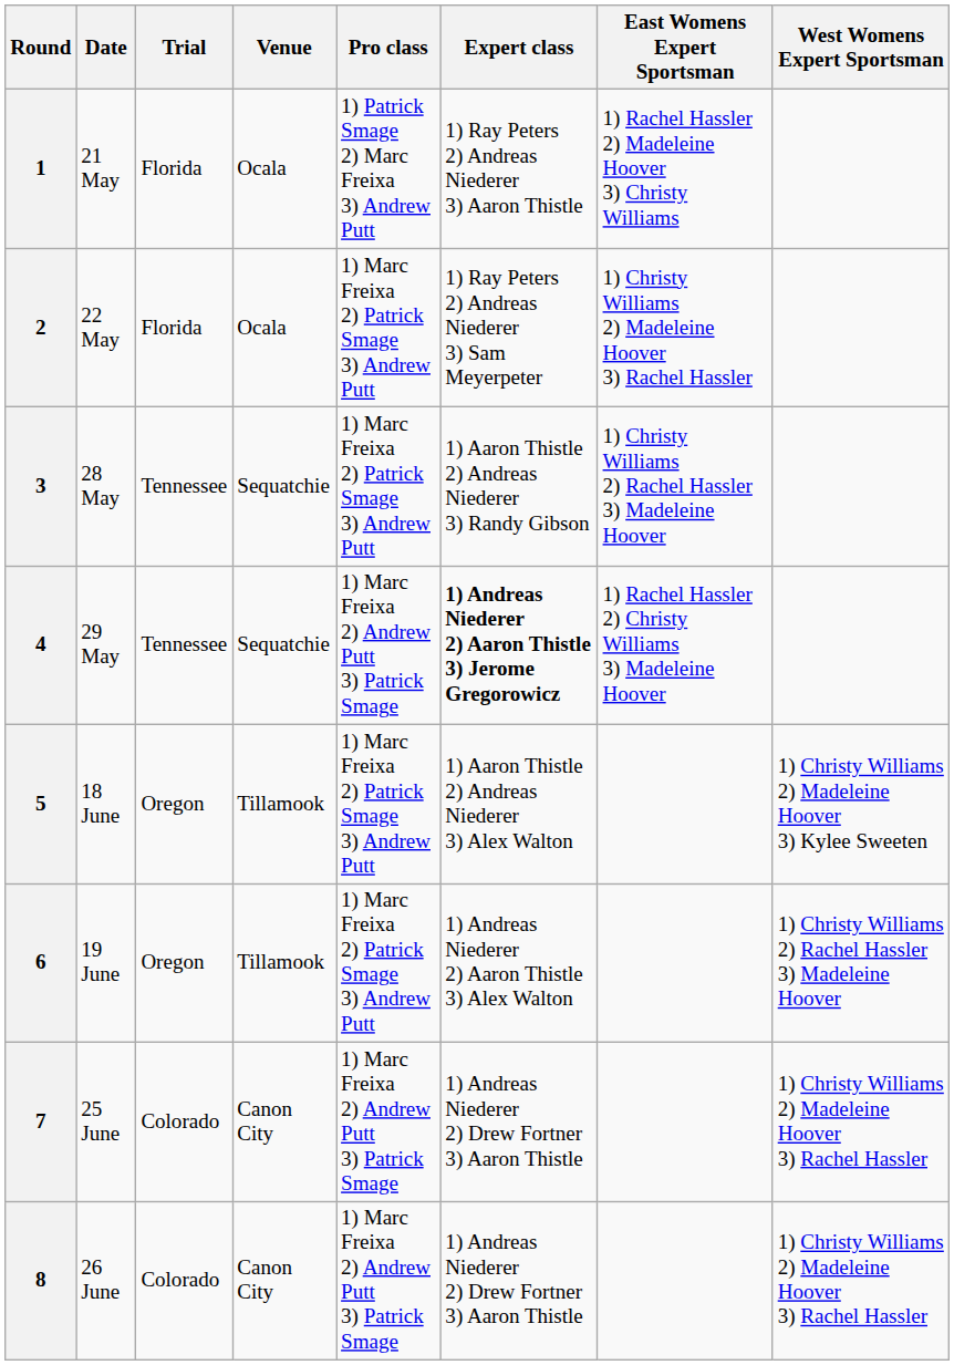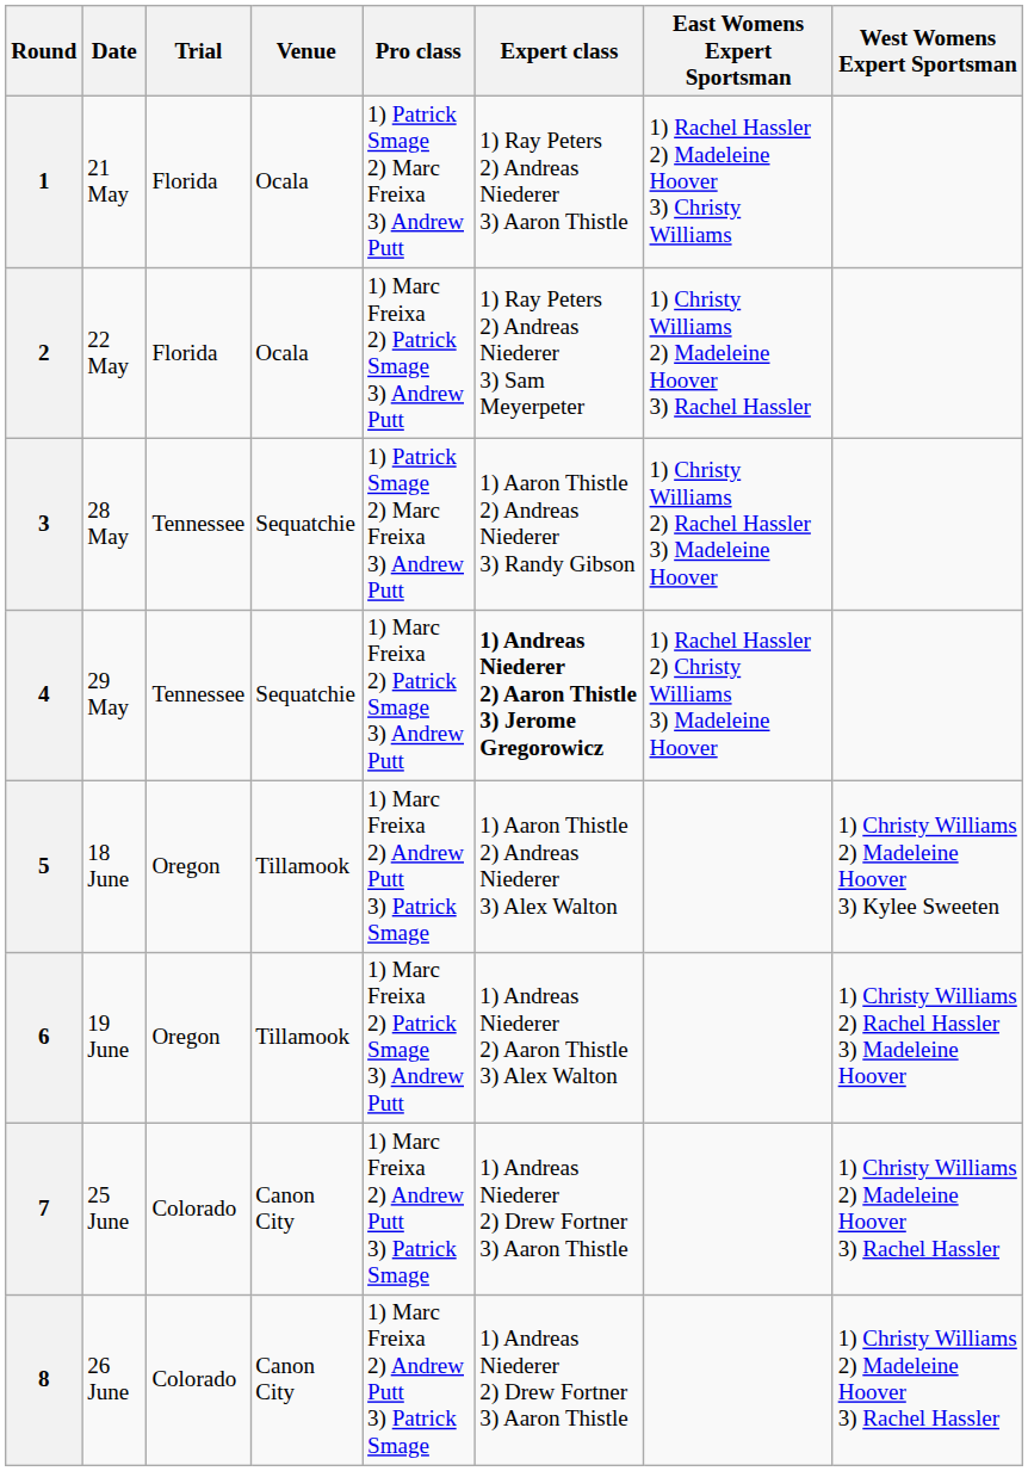3 | Pro class: 1) Marc Freixa 2) Patrick Smage 3) Andrew Putt -> 1) Patrick Smage 2) Marc Freixa 3) Andrew Putt
4 | Pro class: 1) Marc Freixa 2) Andrew Putt 3) Patrick Smage -> 1) Marc Freixa 2) Patrick Smage 3) Andrew Putt
5 | Pro class: 1) Marc Freixa 2) Patrick Smage 3) Andrew Putt -> 1) Marc Freixa 2) Andrew Putt 3) Patrick Smage
